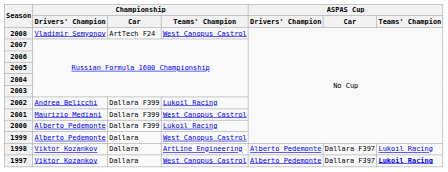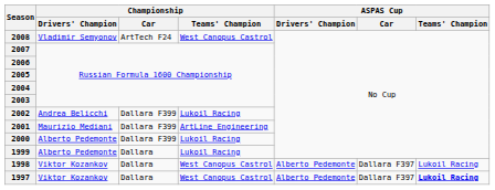2001 | Championship / Teams' Champion: West Canopus Castrol -> ArtLine Engineering
1999 | Championship / Teams' Champion: West Canopus Castrol -> Lukoil Racing
1998 | Championship / Teams' Champion: ArtLine Engineering -> West Canopus Castrol
